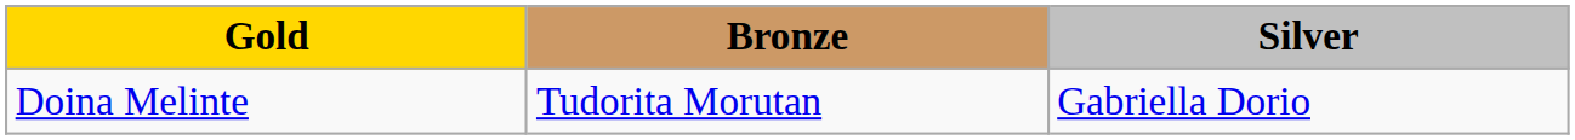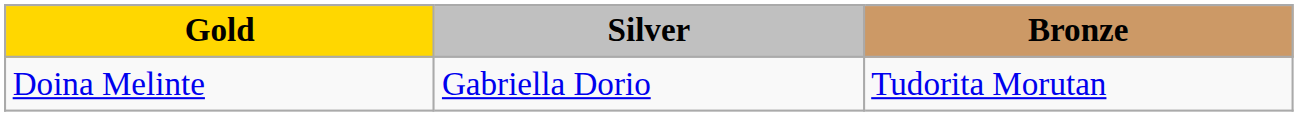columns swapped: Silver <-> Bronze
